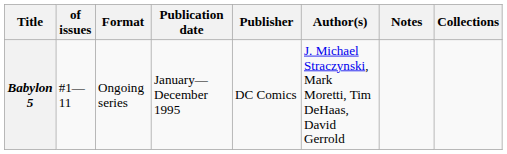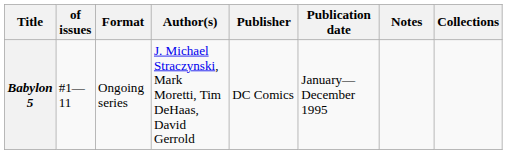columns swapped: Author(s) <-> Publication date
